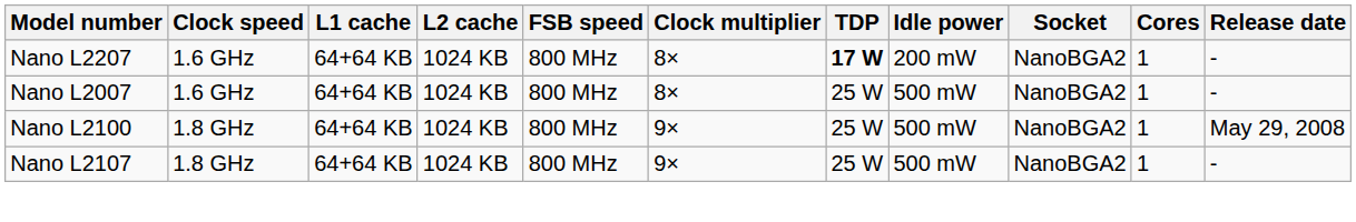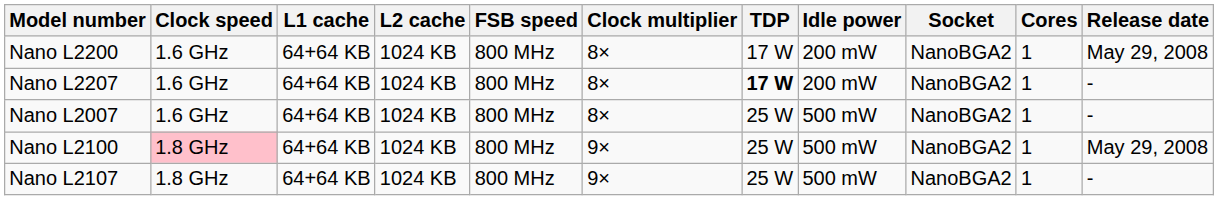+ row: Nano L2200 | 1.6 GHz | 64+64 KB | 1024 KB | 800 MHz | 8× | 17 W | 200 mW | NanoBGA2 | 1 | May 29, 2008
Nano L2100 | Clock speed: no background -> pink background
